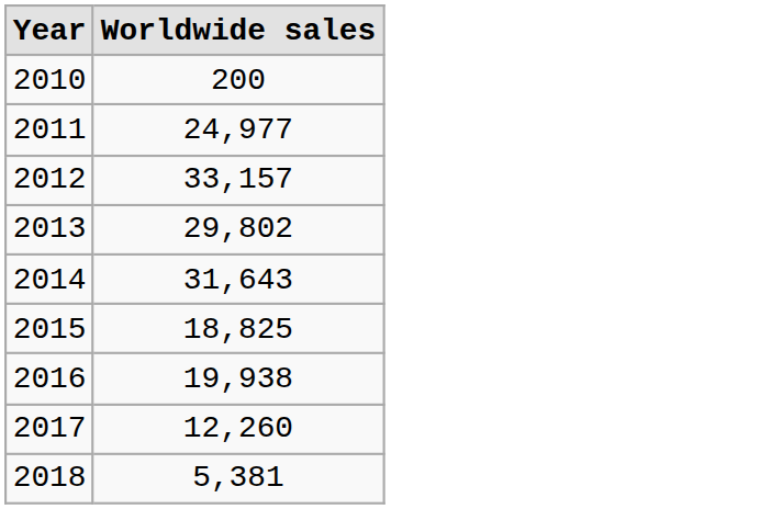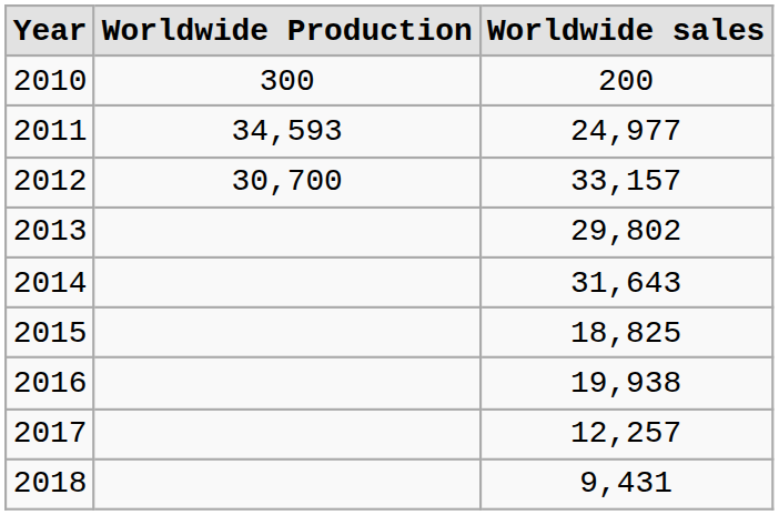+ column: Worldwide Production | 300 | 34,593 | 30,700
2017 | Worldwide sales: 12,260 -> 12,257
2018 | Worldwide sales: 5,381 -> 9,431
